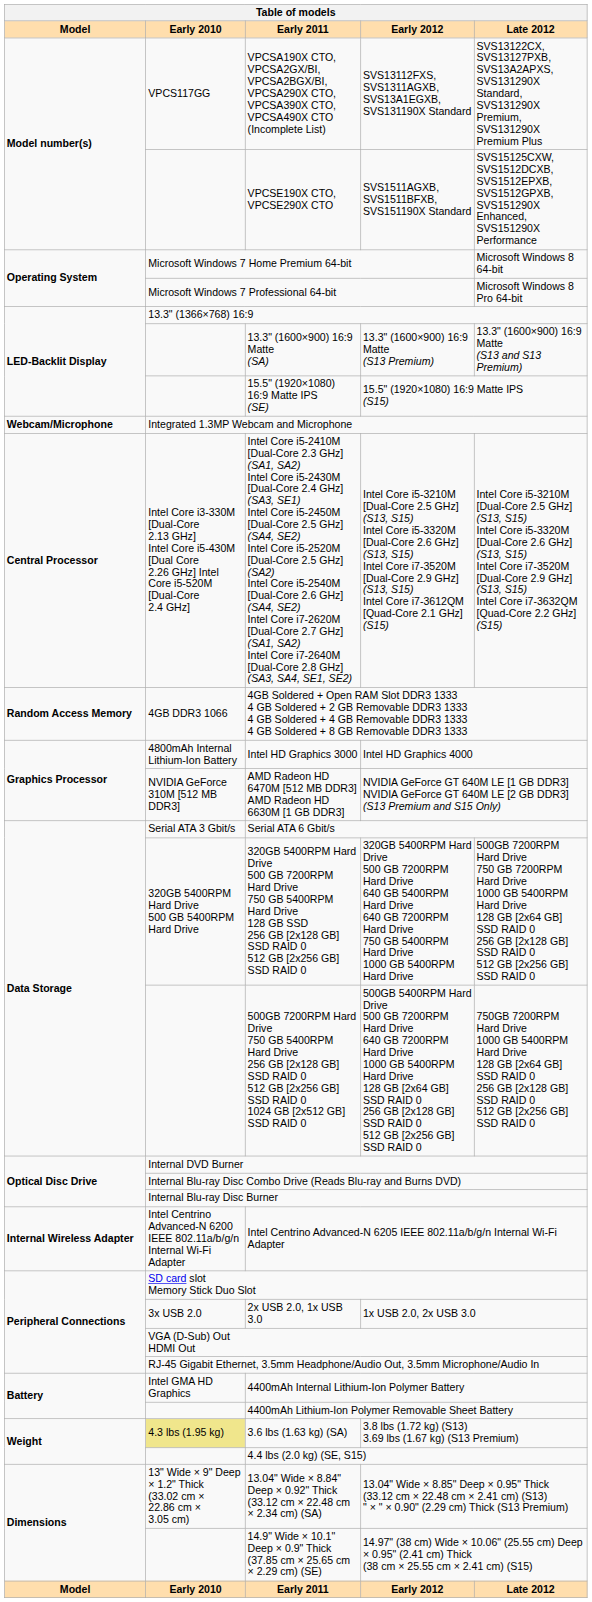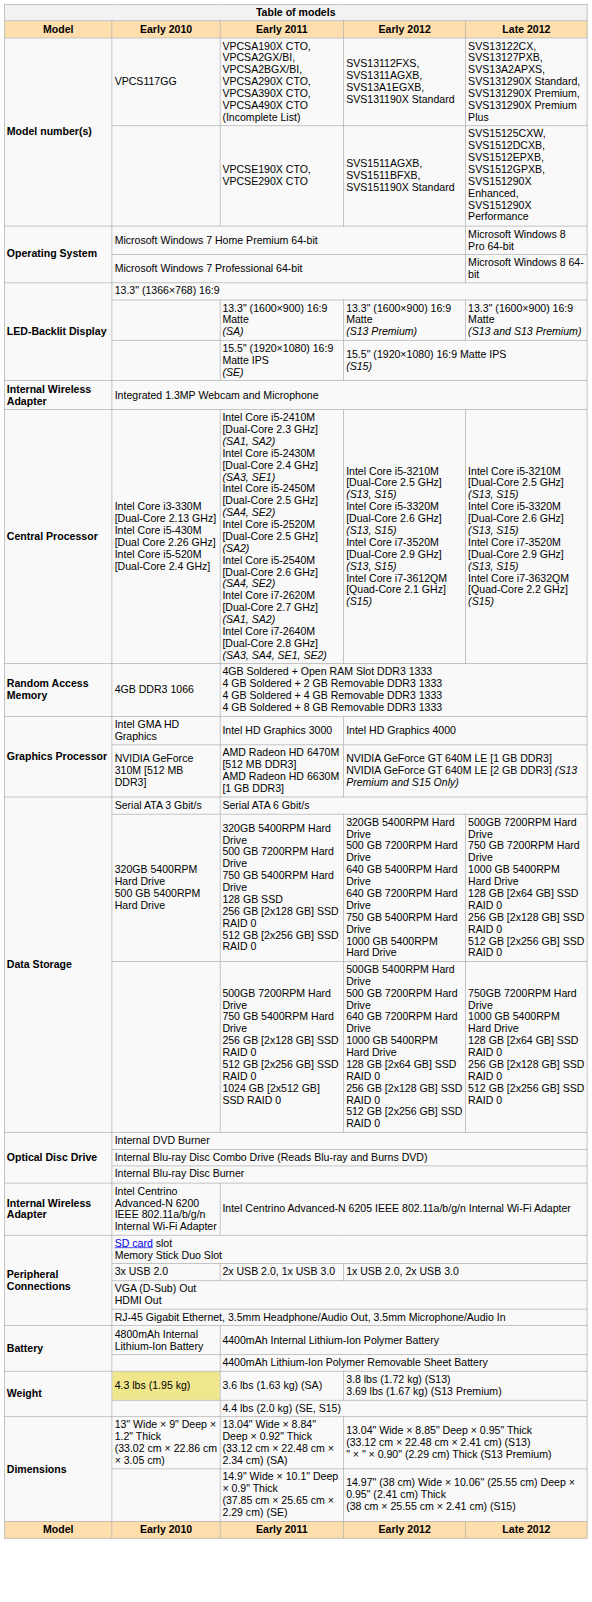Microsoft Windows 7 Home Premium 64-bit | Late 2012: Microsoft Windows 8 64-bit -> Microsoft Windows 8 Pro 64-bit
Microsoft Windows 7 Professional 64-bit | Late 2012: Microsoft Windows 8 Pro 64-bit -> Microsoft Windows 8 64-bit
Integrated 1.3MP Webcam and Microphone | Model: Webcam/Microphone -> Internal Wireless Adapter
Intel HD Graphics 3000 | Early 2010: 4800mAh Internal Lithium-Ion Battery -> Intel GMA HD Graphics
4400mAh Internal Lithium-Ion Polymer Battery | Early 2010: Intel GMA HD Graphics -> 4800mAh Internal Lithium-Ion Battery
